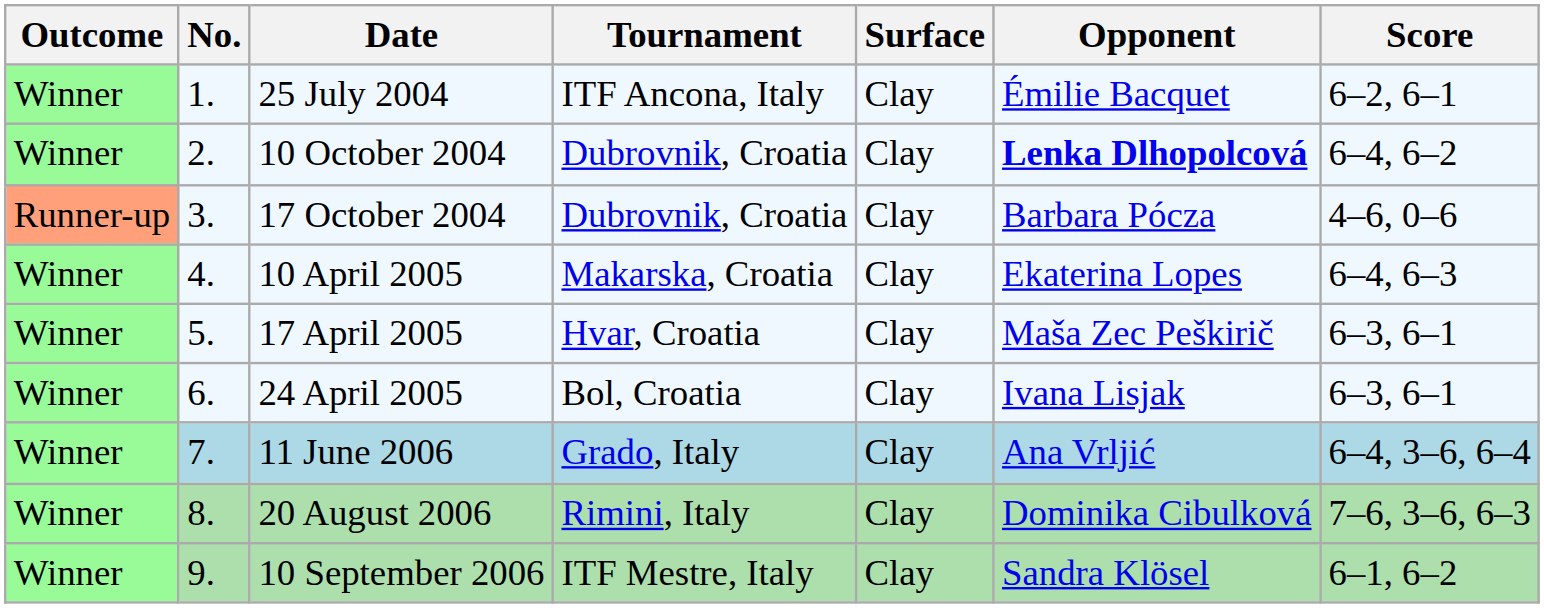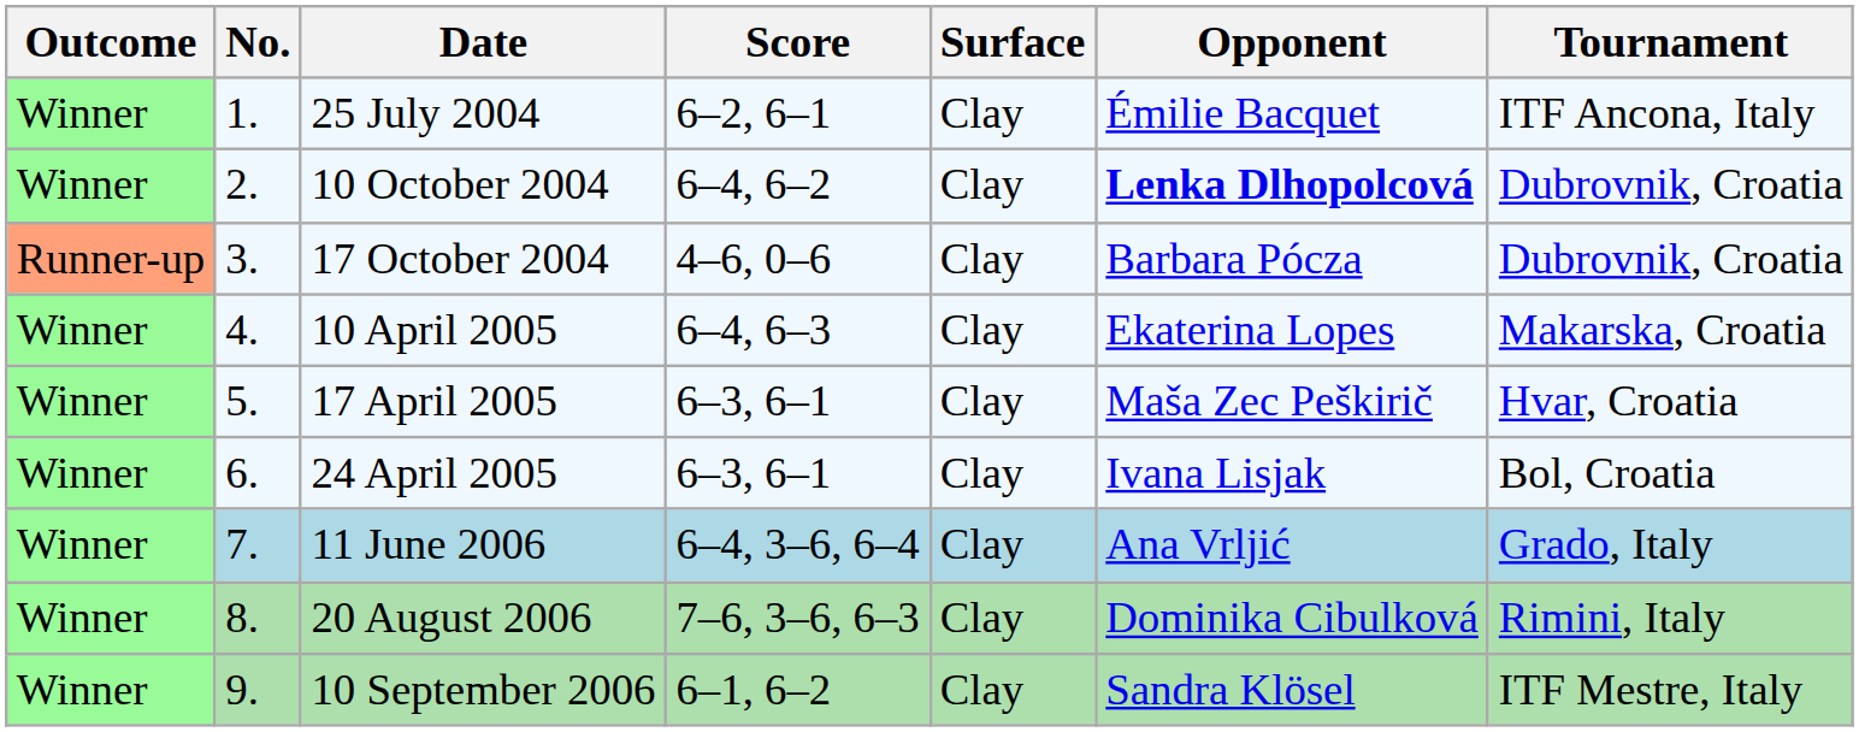columns swapped: Tournament <-> Score
